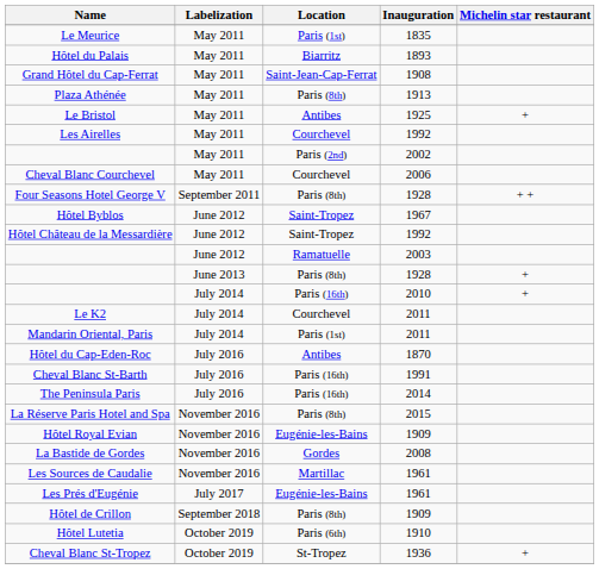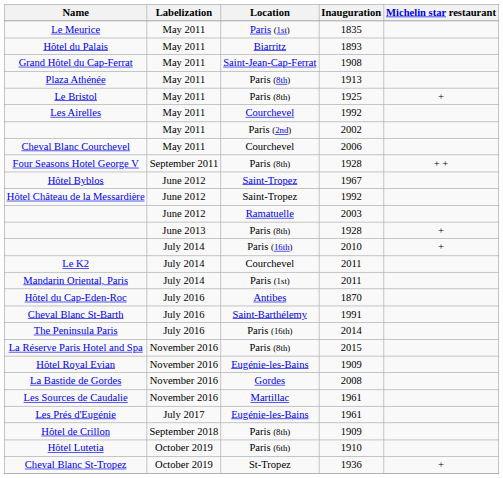Le Bristol | Location: Antibes -> Paris (8th)
Cheval Blanc St-Barth | Location: Paris (16th) -> Saint-Barthélemy
